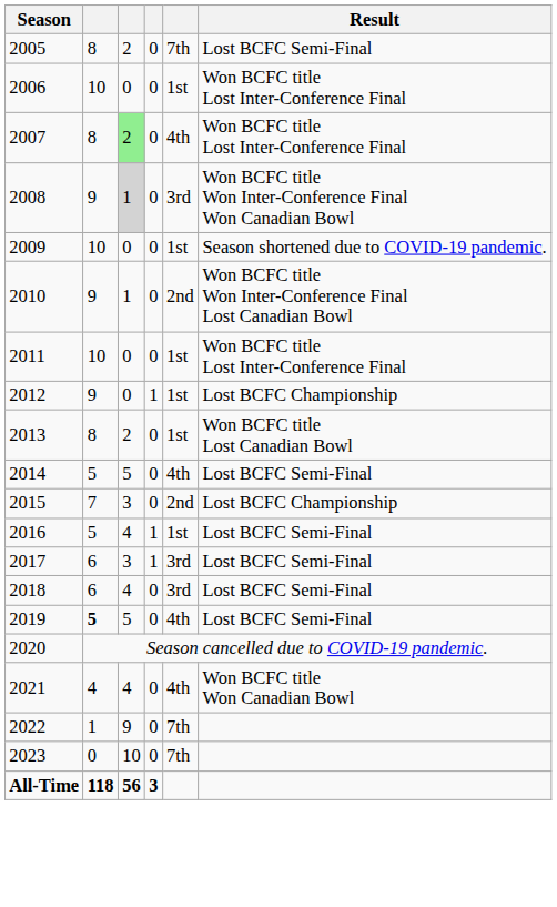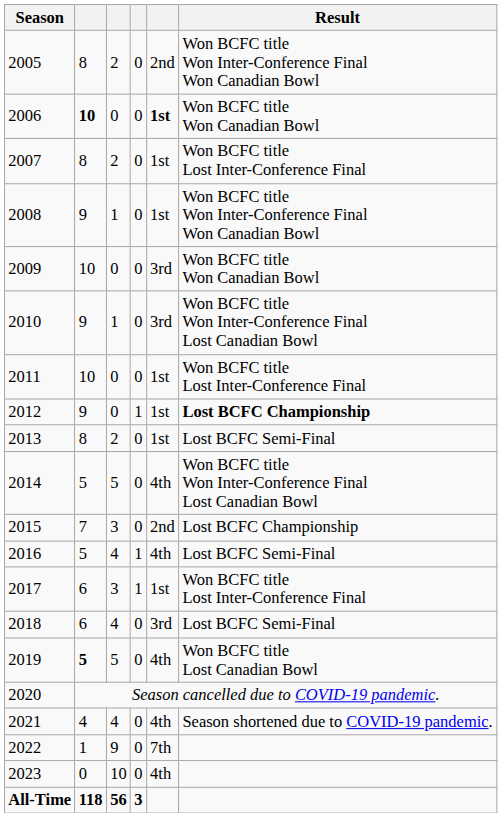2005 | column 5: 7th -> 2nd
2005 | Result: Lost BCFC Semi-Final -> Won BCFC title Won Inter-Conference Final Won Canadian Bowl
2006 | column 2: normal -> bold
2006 | column 5: normal -> bold
2006 | Result: Won BCFC title Lost Inter-Conference Final -> Won BCFC title Won Canadian Bowl
2007 | column 3: lightgreen background -> no background
2007 | column 5: 4th -> 1st
2008 | column 3: lightgrey background -> no background
2008 | column 5: 3rd -> 1st
2009 | column 5: 1st -> 3rd
2009 | Result: Season shortened due to COVID-19 pandemic. -> Won BCFC title Won Canadian Bowl
2010 | column 5: 2nd -> 3rd
2012 | Result: normal -> bold
2013 | Result: Won BCFC title Lost Canadian Bowl -> Lost BCFC Semi-Final
2014 | Result: Lost BCFC Semi-Final -> Won BCFC title Won Inter-Conference Final Lost Canadian Bowl
2016 | column 5: 1st -> 4th
2017 | column 5: 3rd -> 1st
2017 | Result: Lost BCFC Semi-Final -> Won BCFC title Lost Inter-Conference Final
2019 | Result: Lost BCFC Semi-Final -> Won BCFC title Lost Canadian Bowl
2021 | Result: Won BCFC title Won Canadian Bowl -> Season shortened due to COVID-19 pandemic.
2023 | column 5: 7th -> 4th
